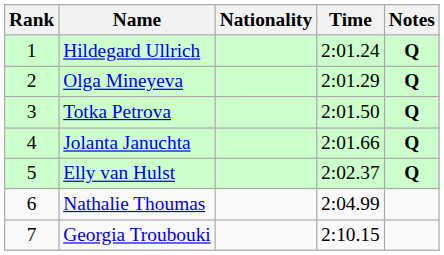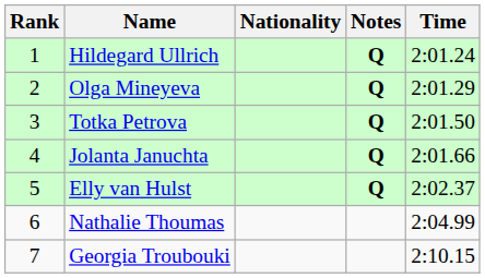columns swapped: Time <-> Notes
